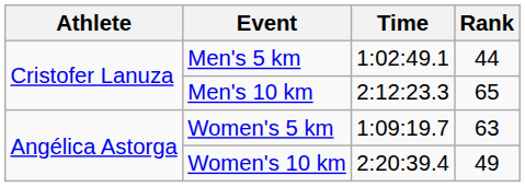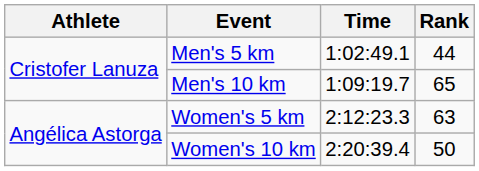Men's 10 km | Time: 2:12:23.3 -> 1:09:19.7
Women's 5 km | Time: 1:09:19.7 -> 2:12:23.3
Women's 10 km | Rank: 49 -> 50
